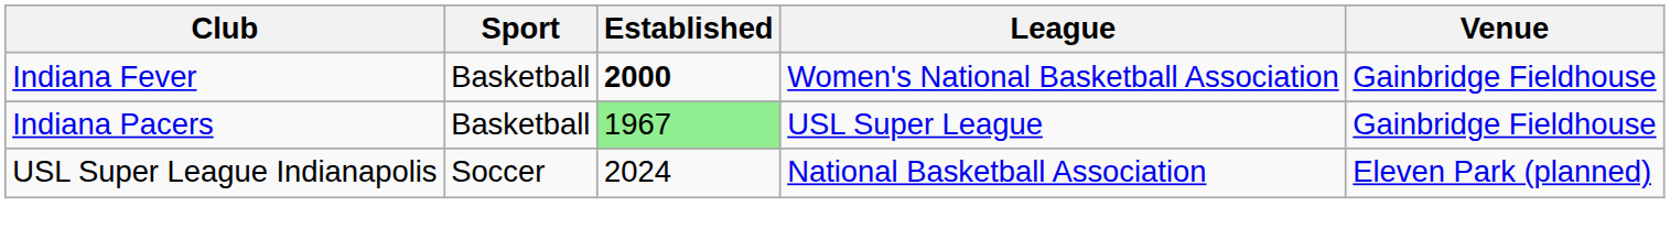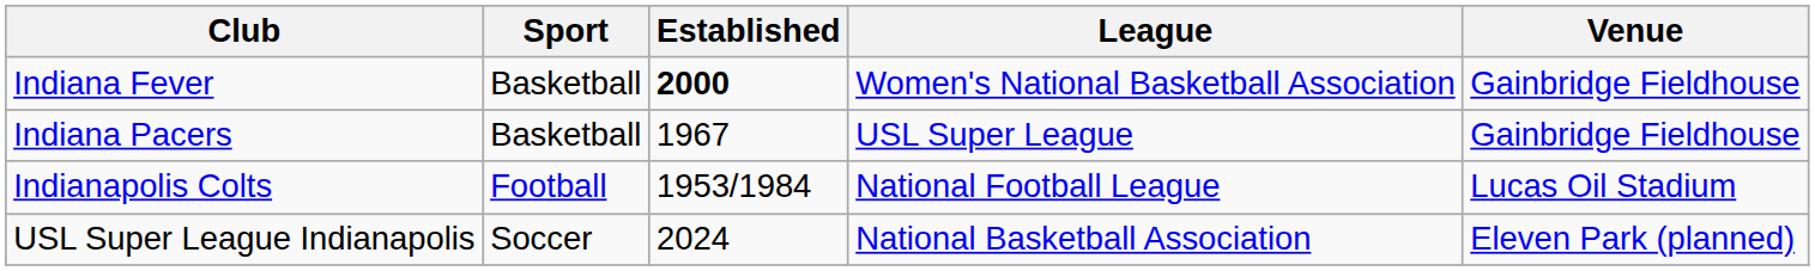Indiana Pacers | Established: lightgreen background -> no background
+ row: Indianapolis Colts | Football | 1953/1984 | National Football League | Lucas Oil Stadium
